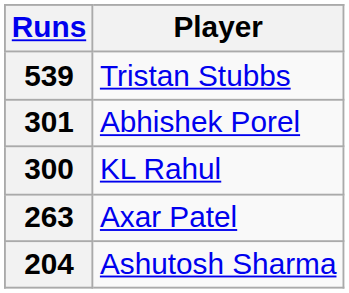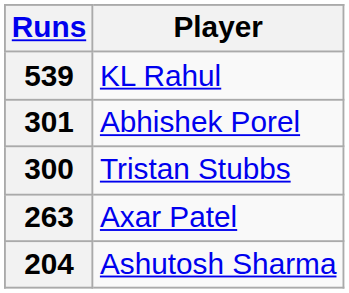539 | Player: Tristan Stubbs -> KL Rahul
300 | Player: KL Rahul -> Tristan Stubbs
